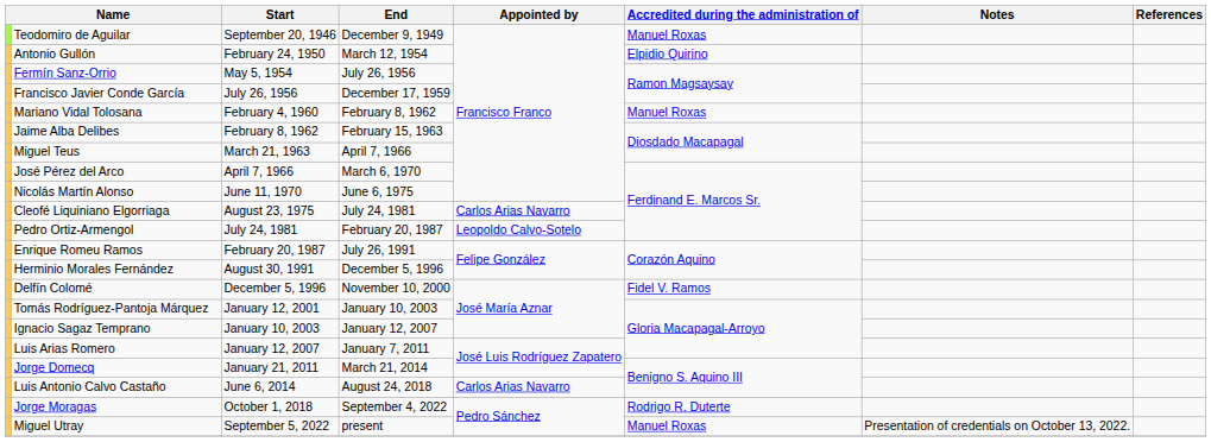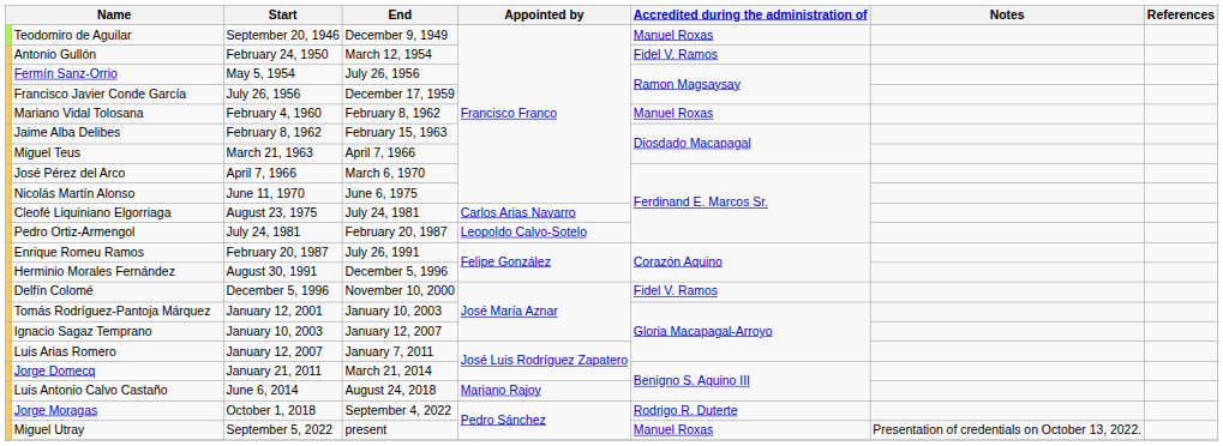Antonio Gullón | Accredited during the administration of: Elpidio Quirino -> Fidel V. Ramos
Luis Antonio Calvo Castaño | Appointed by: Carlos Arias Navarro -> Mariano Rajoy
